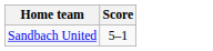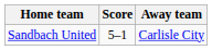+ column: Away team | Carlisle City
